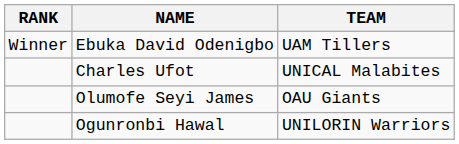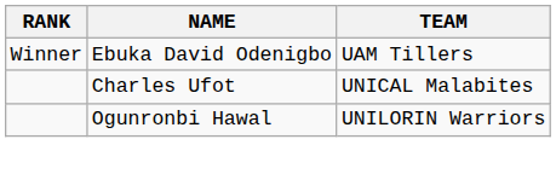- row: Olumofe Seyi James | OAU Giants
